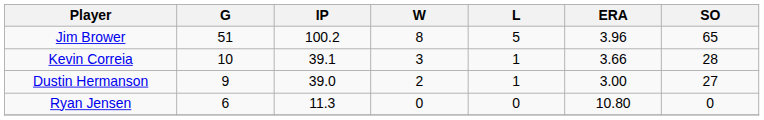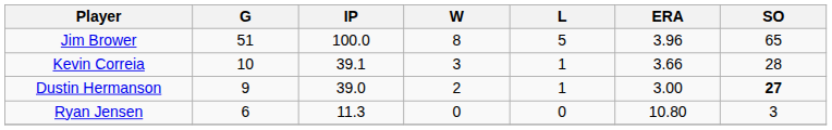Jim Brower | IP: 100.2 -> 100.0
Dustin Hermanson | SO: normal -> bold
Ryan Jensen | SO: 0 -> 3
